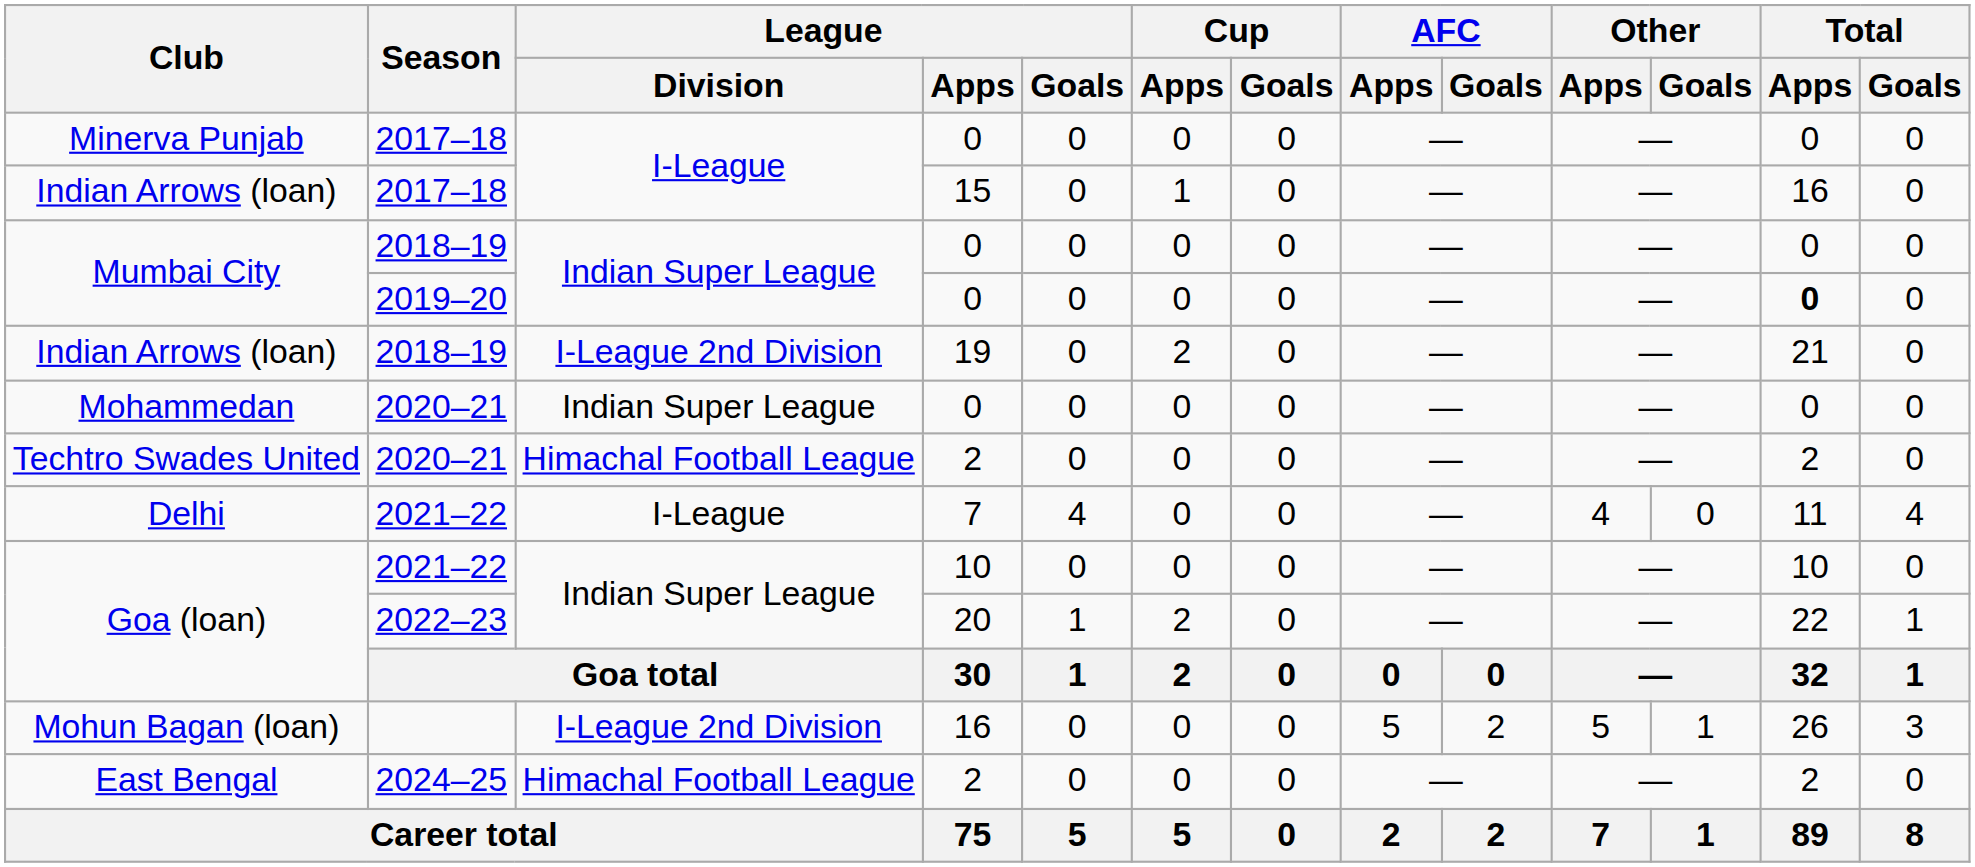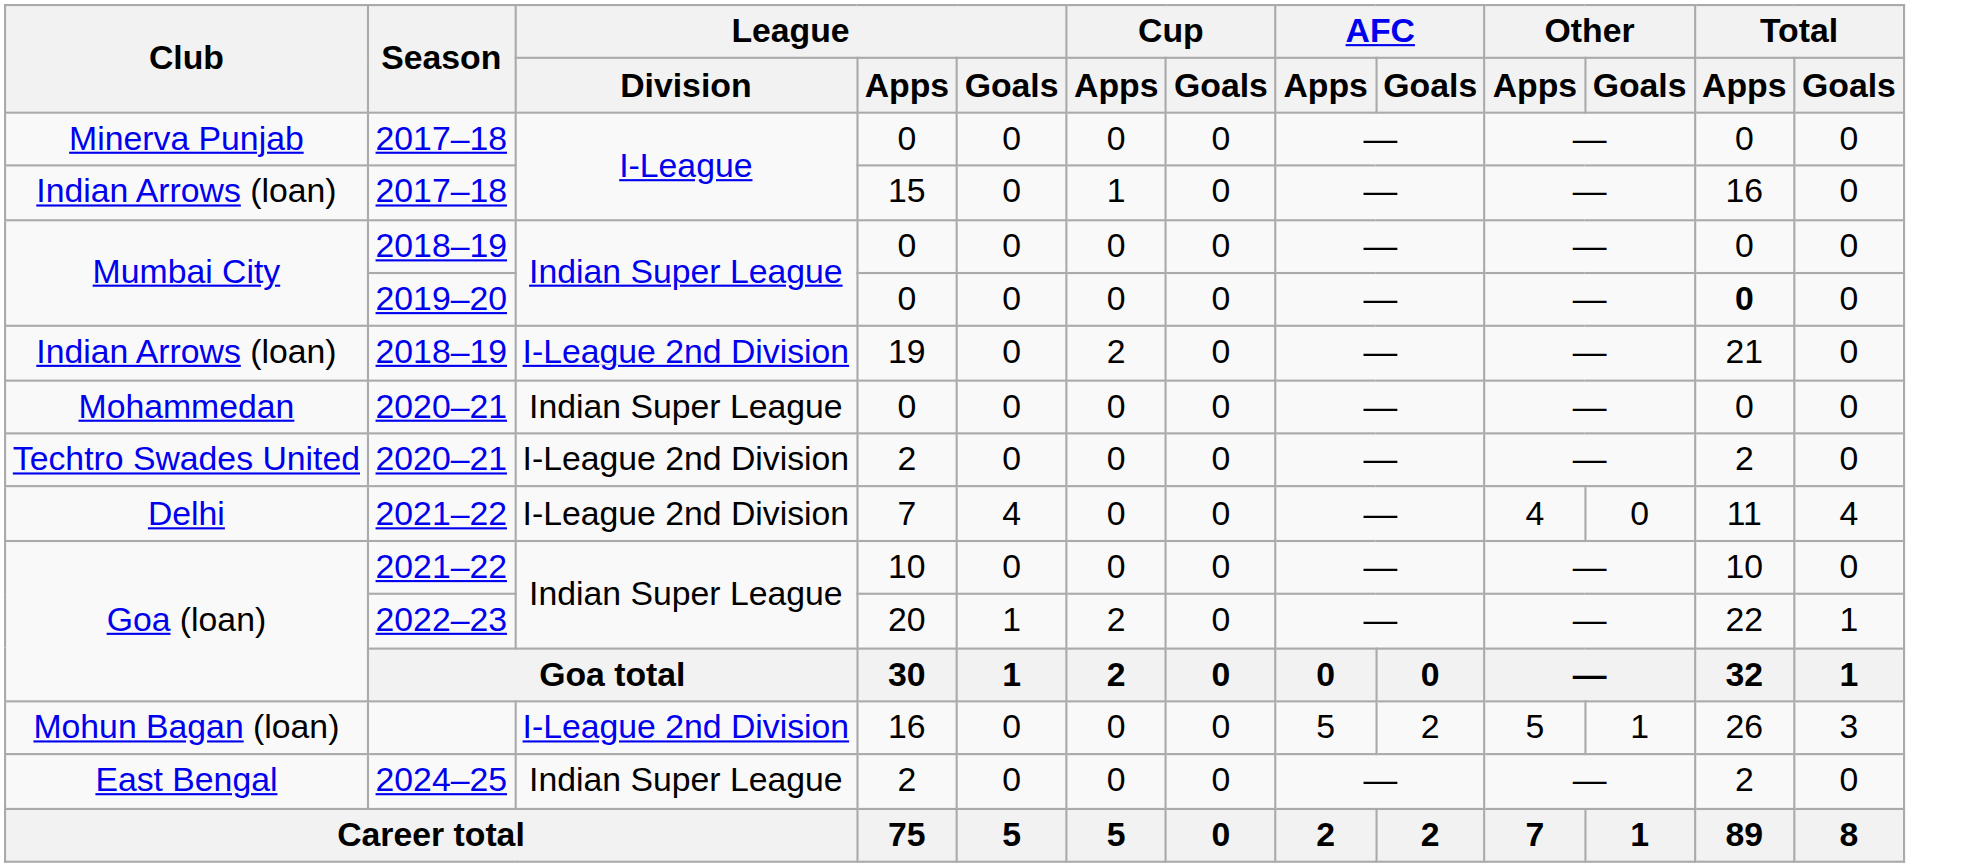Techtro Swades United | League / Division: Himachal Football League -> I-League 2nd Division
Delhi | League / Division: I-League -> I-League 2nd Division
East Bengal | League / Division: Himachal Football League -> Indian Super League
